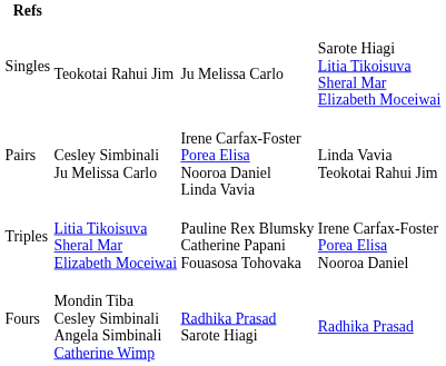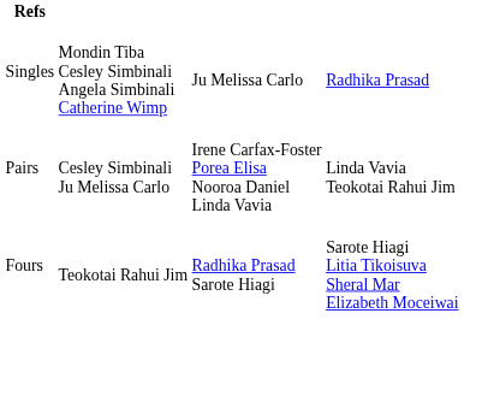Singles | column 2: Teokotai Rahui Jim -> Mondin Tiba Cesley Simbinali Angela Simbinali Catherine Wimp
Singles | column 4: Sarote Hiagi Litia Tikoisuva Sheral Mar Elizabeth Moceiwai -> Radhika Prasad
- row: Triples | Litia Tikoisuva Sheral Mar Elizabeth Moceiwai | Pauline Rex Blumsky Catherine Papani Fouasosa Tohovaka | Irene Carfax-Foster Porea Elisa Nooroa Daniel
Fours | column 2: Mondin Tiba Cesley Simbinali Angela Simbinali Catherine Wimp -> Teokotai Rahui Jim
Fours | column 4: Radhika Prasad -> Sarote Hiagi Litia Tikoisuva Sheral Mar Elizabeth Moceiwai
